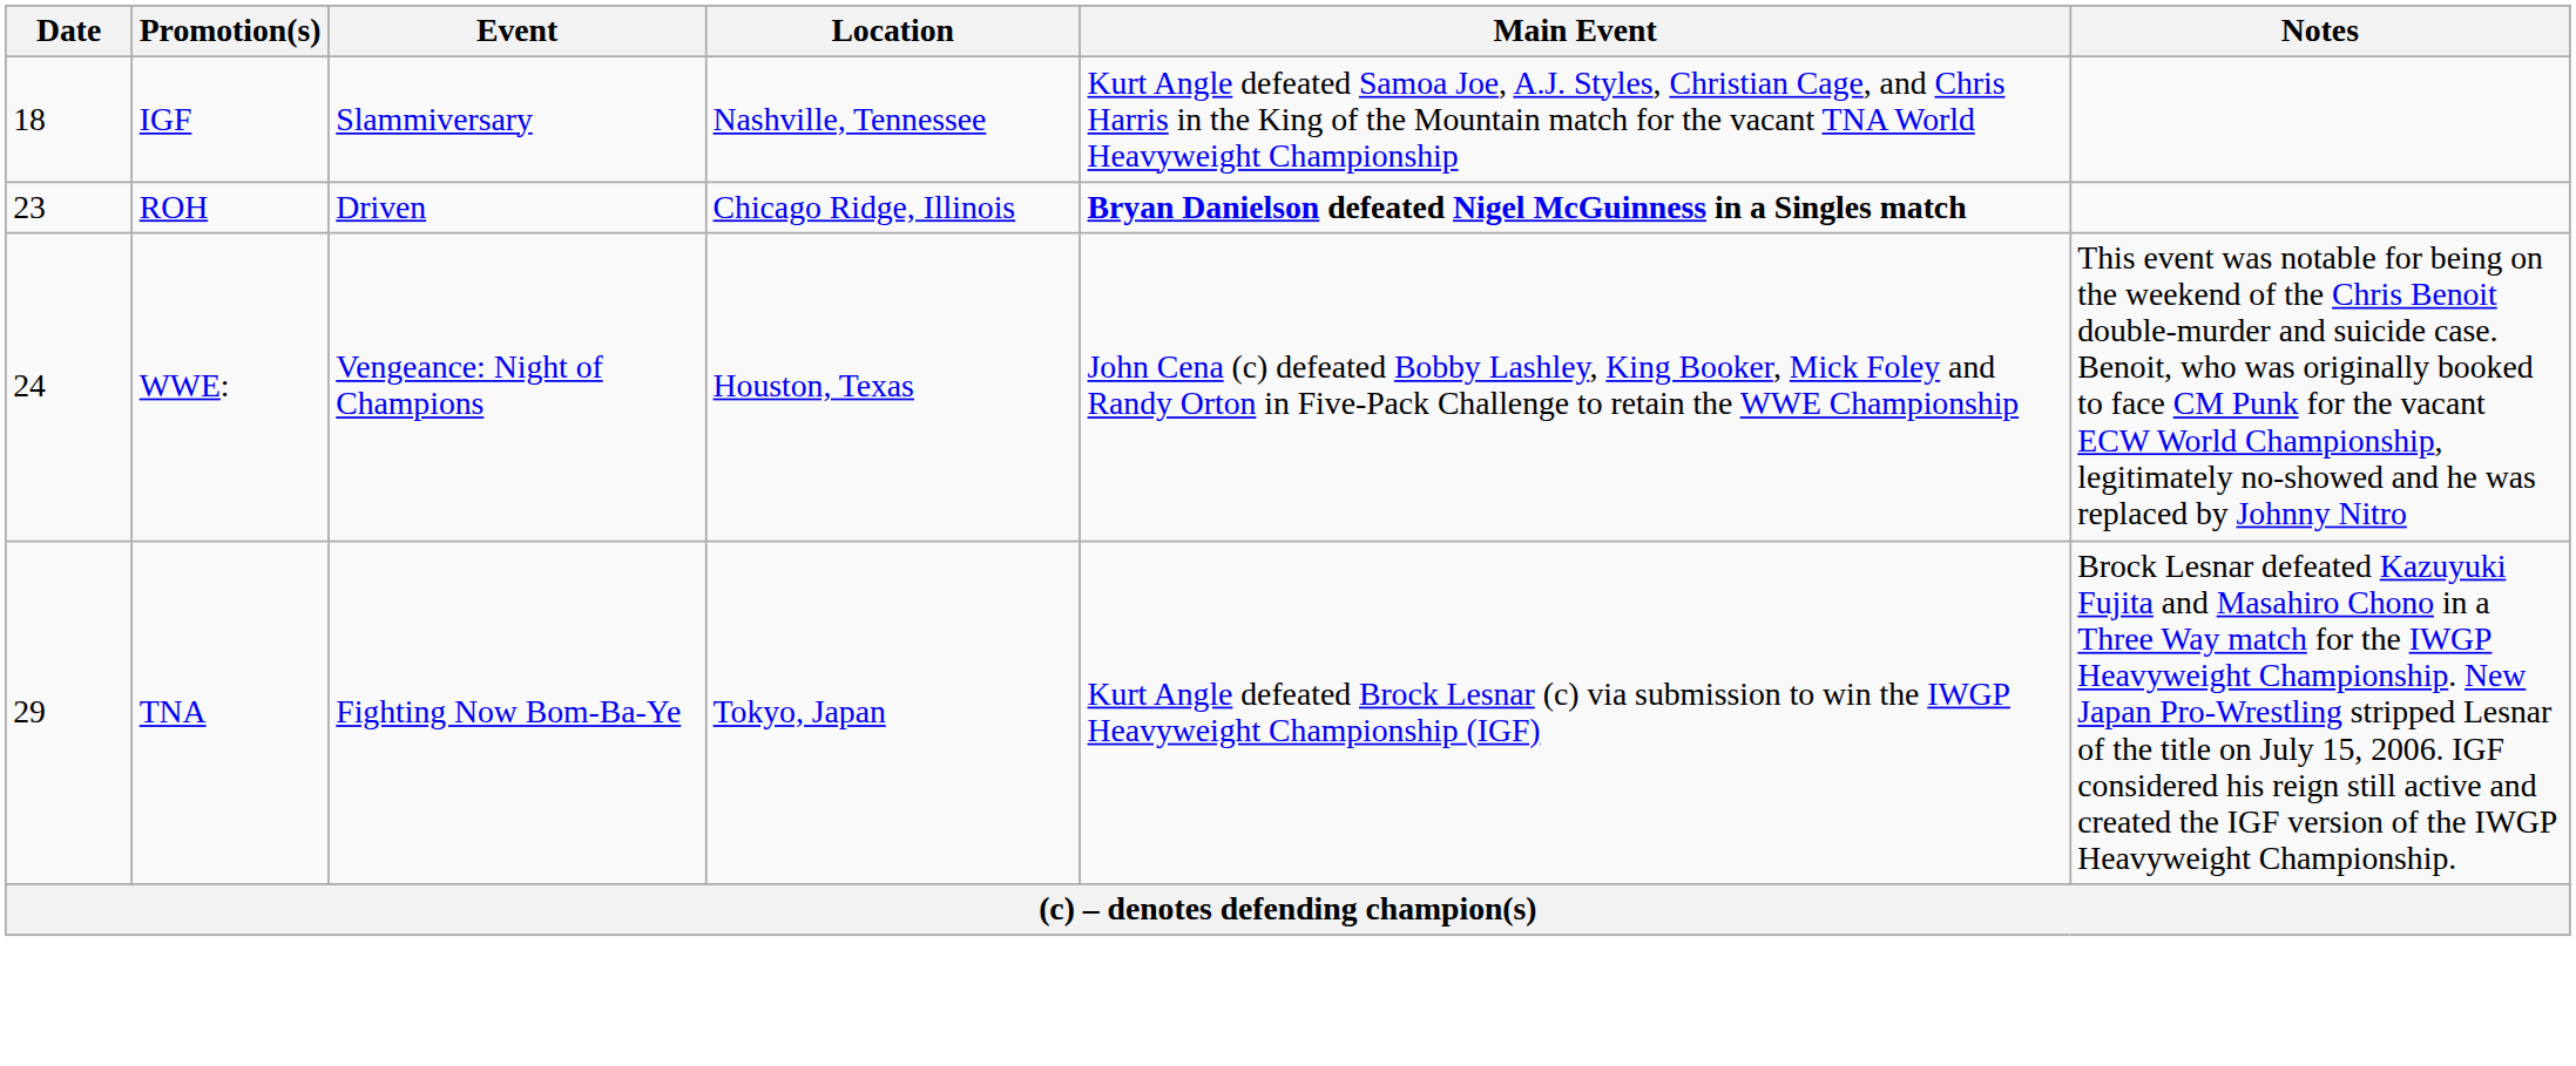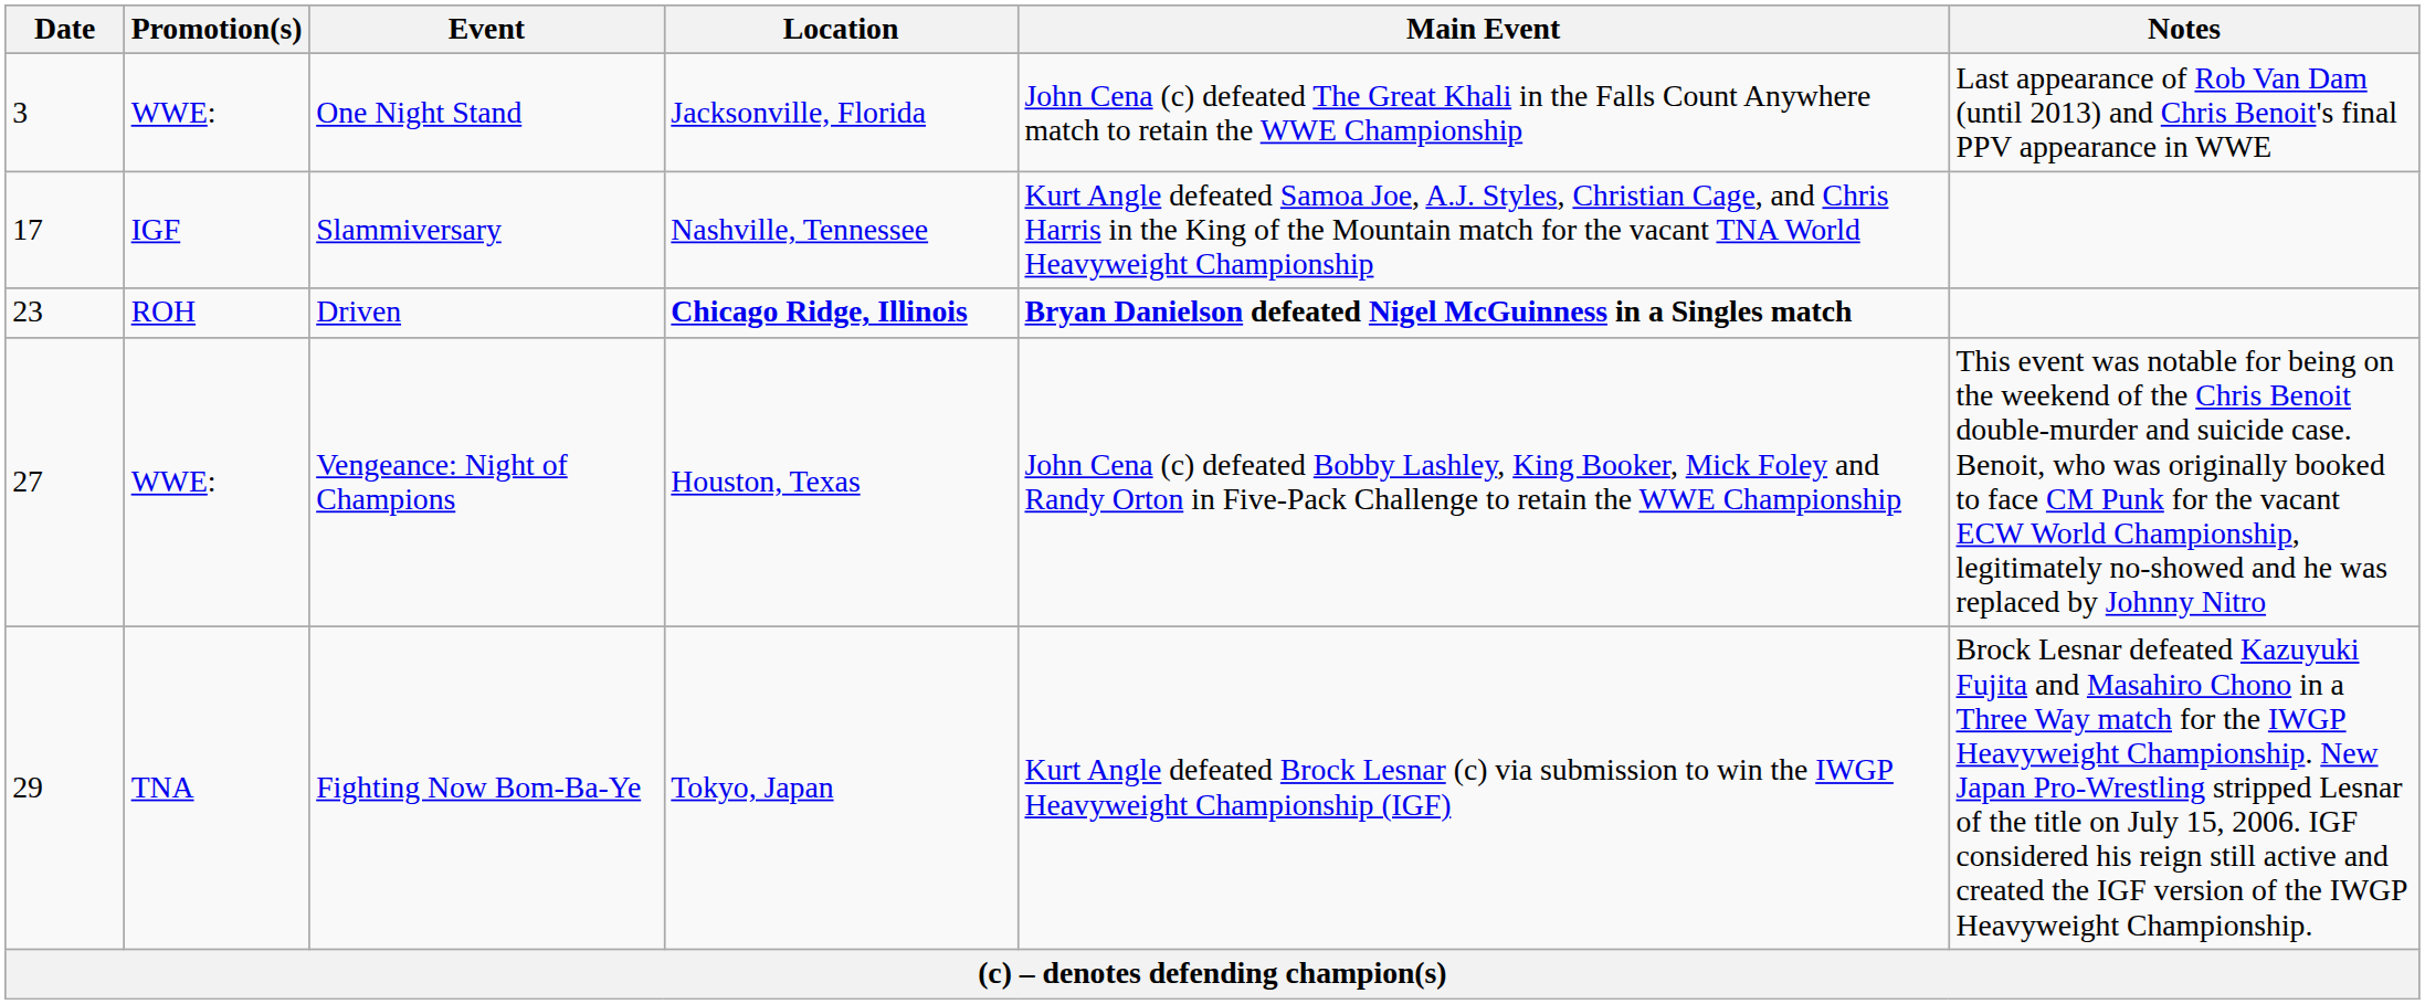+ row: 3 | WWE: | One Night Stand | Jacksonville, Florida | John Cena (c) defeated The Great Khali in the Falls Count Anywhere match to retain the WWE Championship | Last appearance of Rob Van Dam (until 2013) and Chris Benoit's final PPV appearance in WWE
Slammiversary | Date: 18 -> 17
Driven | Location: normal -> bold
Vengeance: Night of Champions | Date: 24 -> 27
